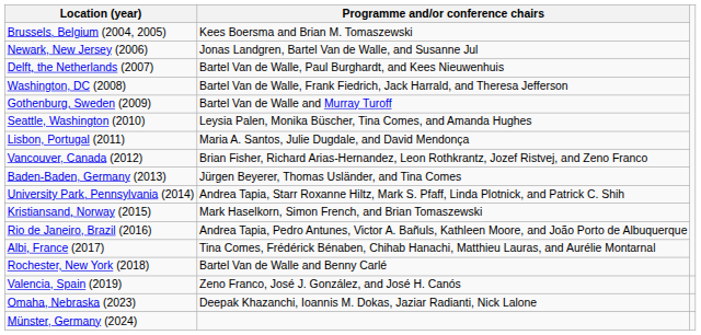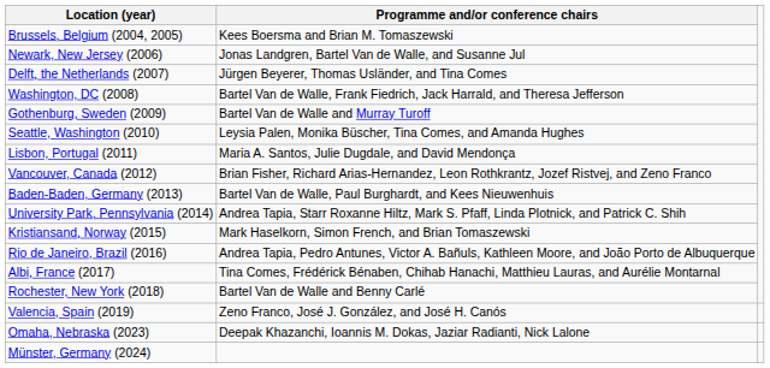Delft, the Netherlands (2007) | Programme and/or conference chairs: Bartel Van de Walle, Paul Burghardt, and Kees Nieuwenhuis -> Jürgen Beyerer, Thomas Usländer, and Tina Comes
Baden-Baden, Germany (2013) | Programme and/or conference chairs: Jürgen Beyerer, Thomas Usländer, and Tina Comes -> Bartel Van de Walle, Paul Burghardt, and Kees Nieuwenhuis
